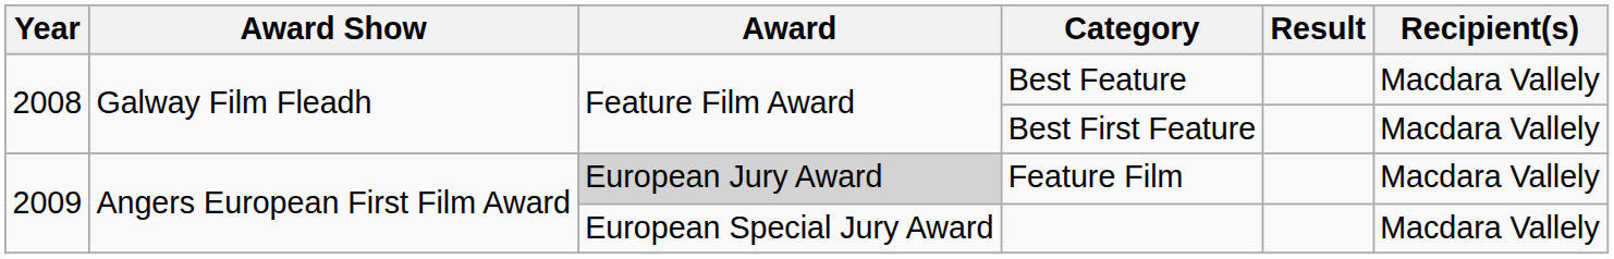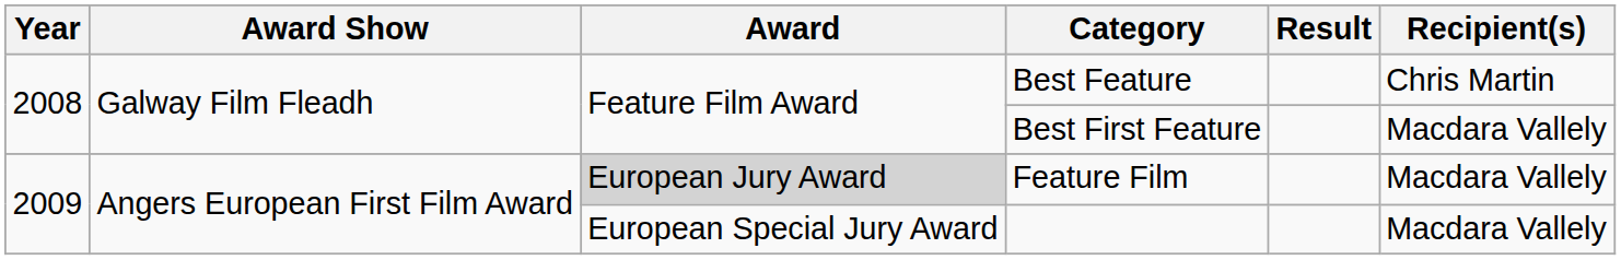Best Feature | Recipient(s): Macdara Vallely -> Chris Martin
